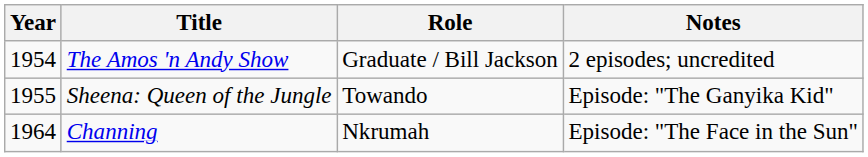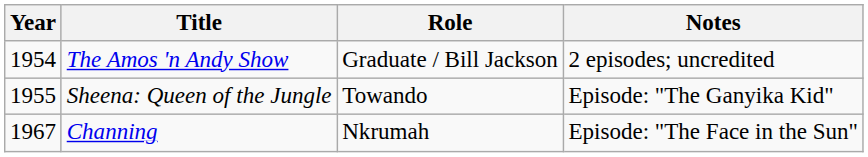Channing | Year: 1964 -> 1967
